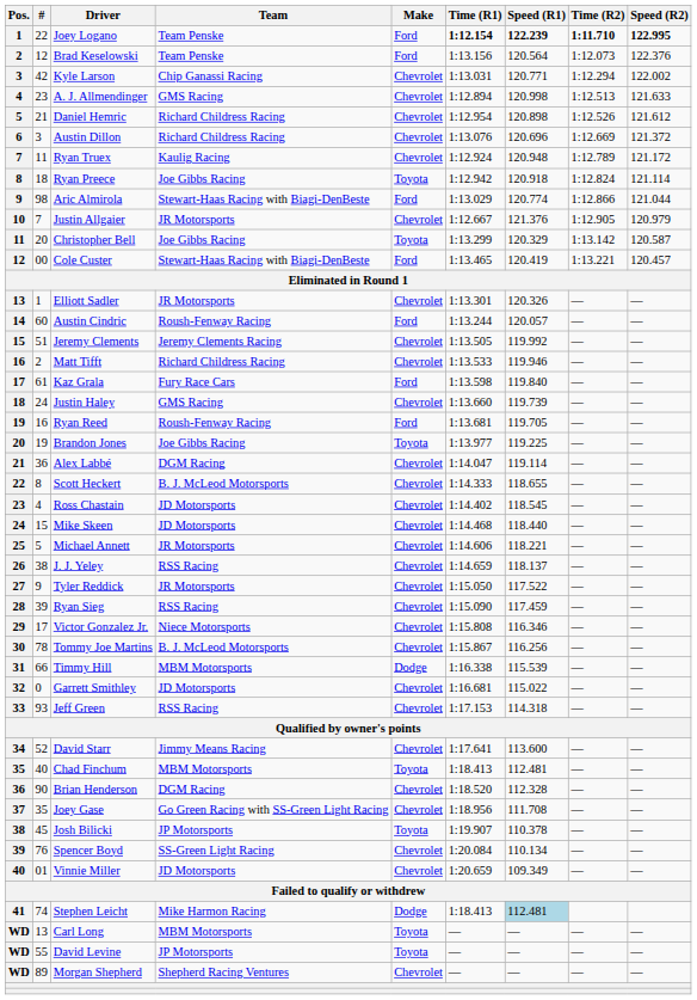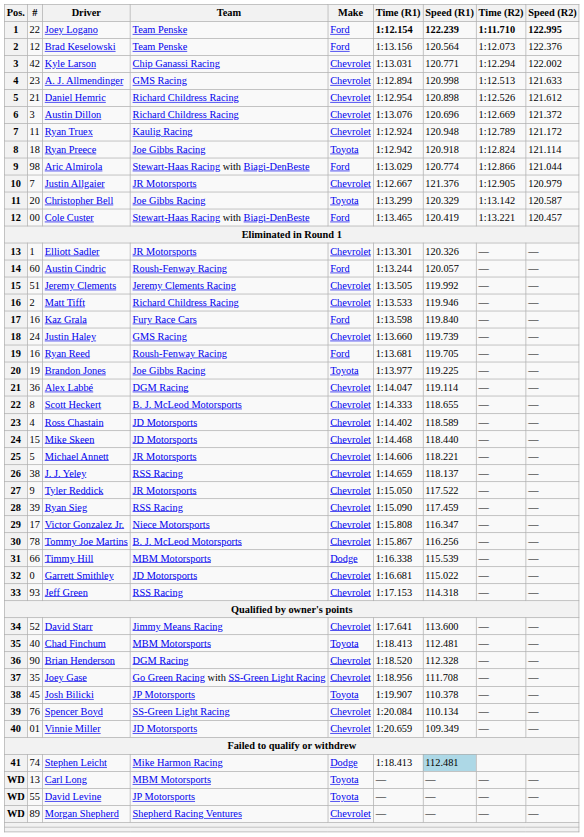Kaz Grala | #: 61 -> 16
Ross Chastain | Speed (R1): 118.545 -> 118.589
Victor Gonzalez Jr. | Speed (R1): 116.346 -> 116.347
